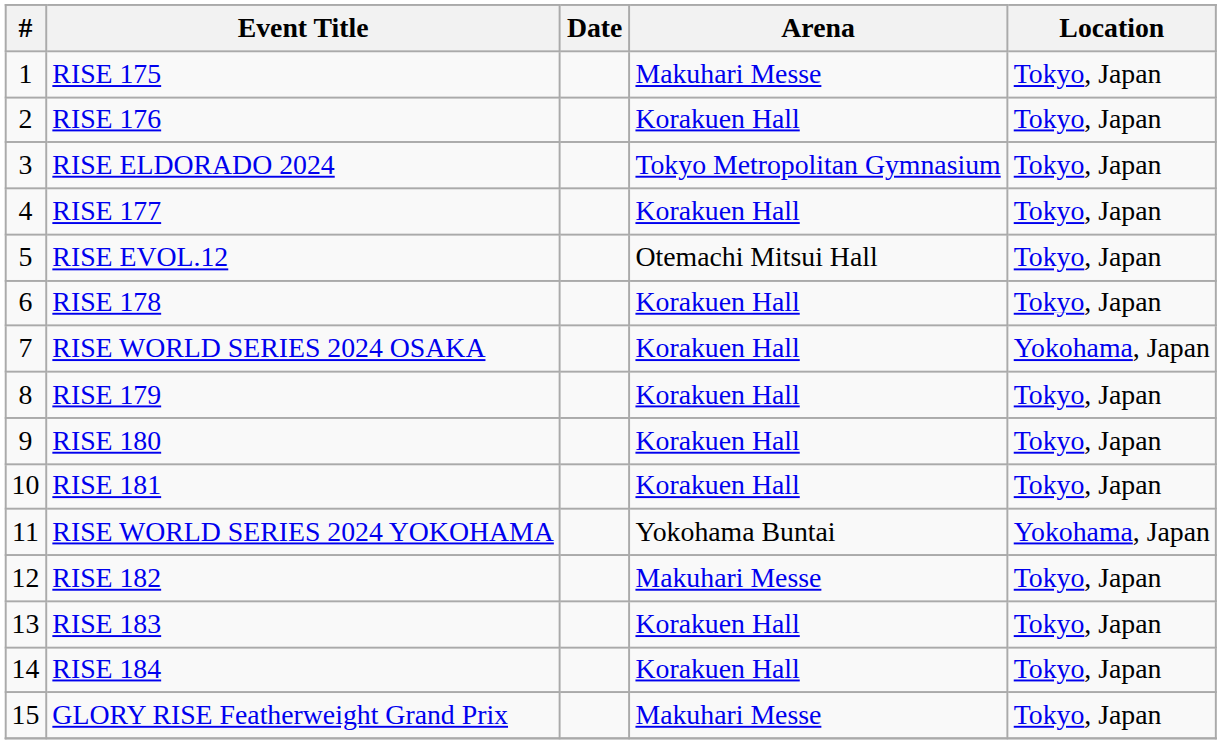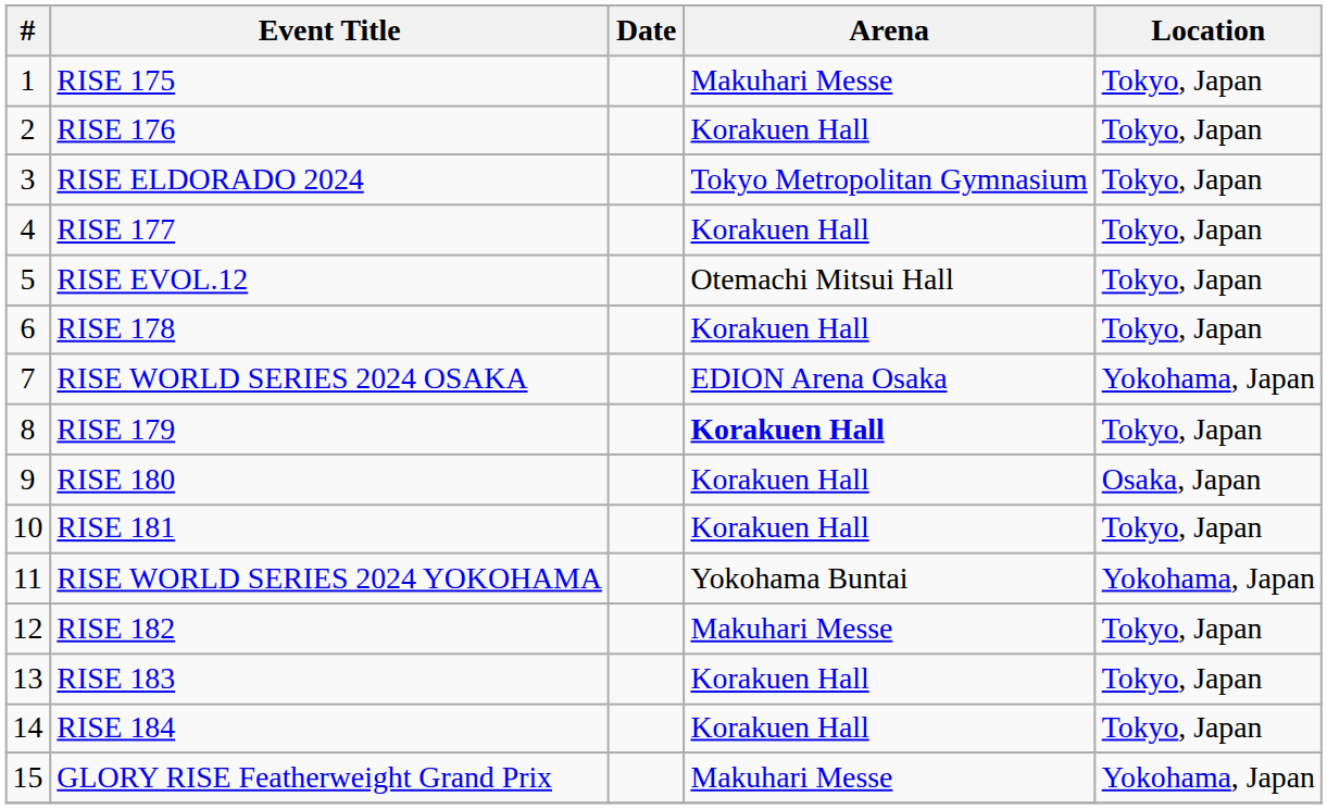RISE WORLD SERIES 2024 OSAKA | Arena: Korakuen Hall -> EDION Arena Osaka
RISE 179 | Arena: normal -> bold
RISE 180 | Location: Tokyo, Japan -> Osaka, Japan
GLORY RISE Featherweight Grand Prix | Location: Tokyo, Japan -> Yokohama, Japan
